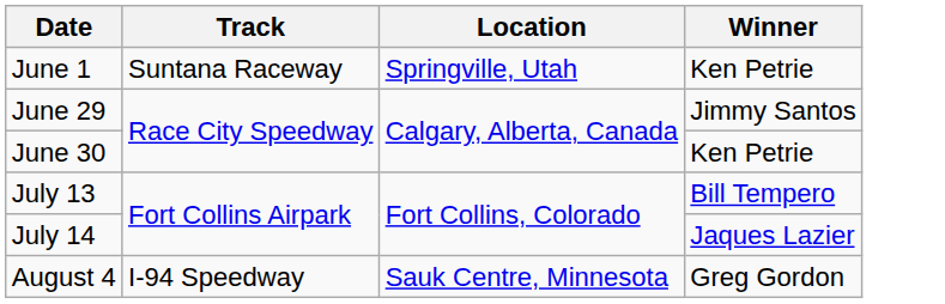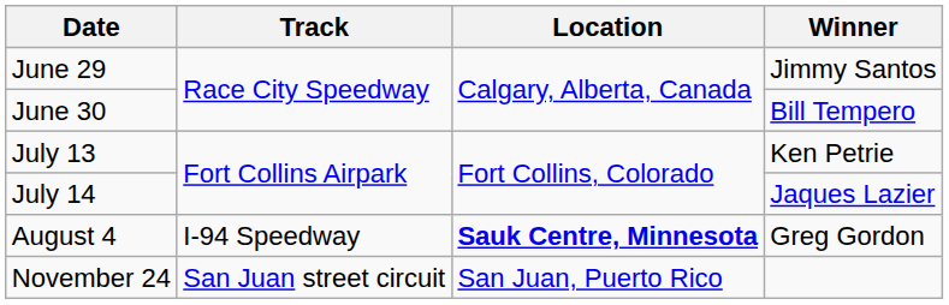- row: June 1 | Suntana Raceway | Springville, Utah | Ken Petrie
June 30 | Winner: Ken Petrie -> Bill Tempero
July 13 | Winner: Bill Tempero -> Ken Petrie
August 4 | Location: normal -> bold
+ row: November 24 | San Juan street circuit | San Juan, Puerto Rico
